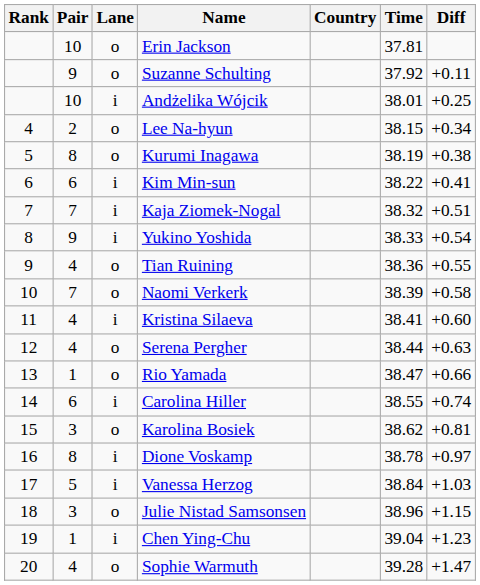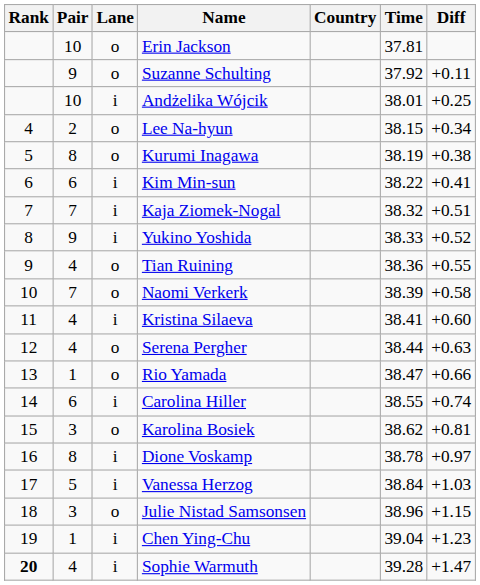Yukino Yoshida | Diff: +0.54 -> +0.52
Sophie Warmuth | Rank: normal -> bold
Sophie Warmuth | Lane: o -> i
